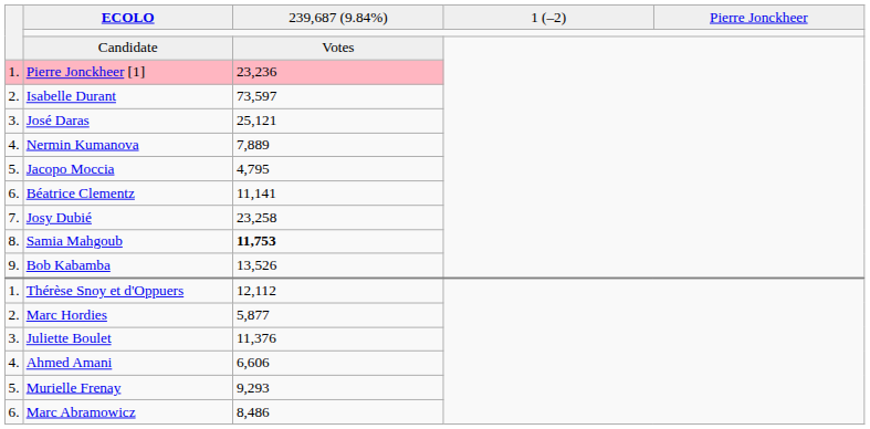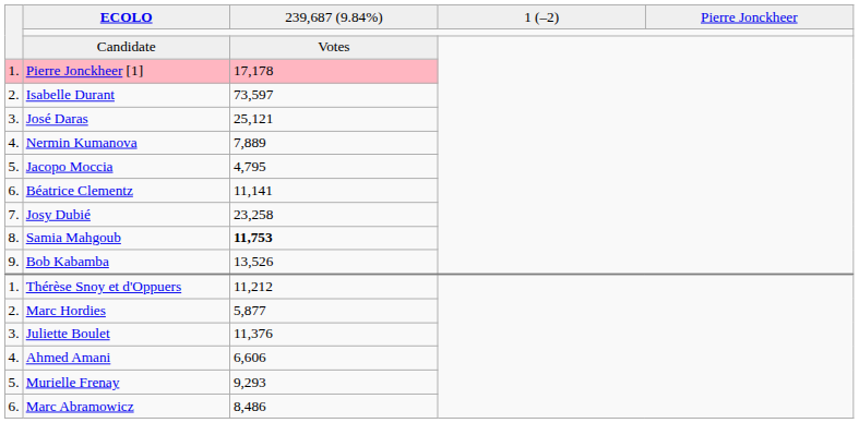Pierre Jonckheer [1] | column 3: 23,236 -> 17,178
Thérèse Snoy et d'Oppuers | column 3: 12,112 -> 11,212
